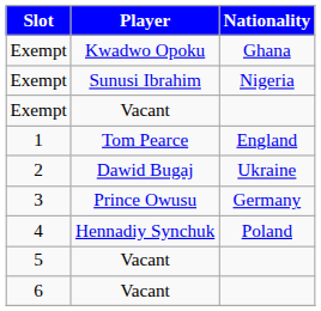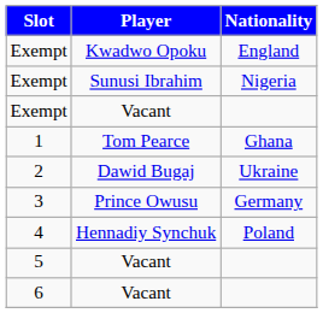Exempt / Kwadwo Opoku | Nationality: Ghana -> England
1 | Nationality: England -> Ghana
